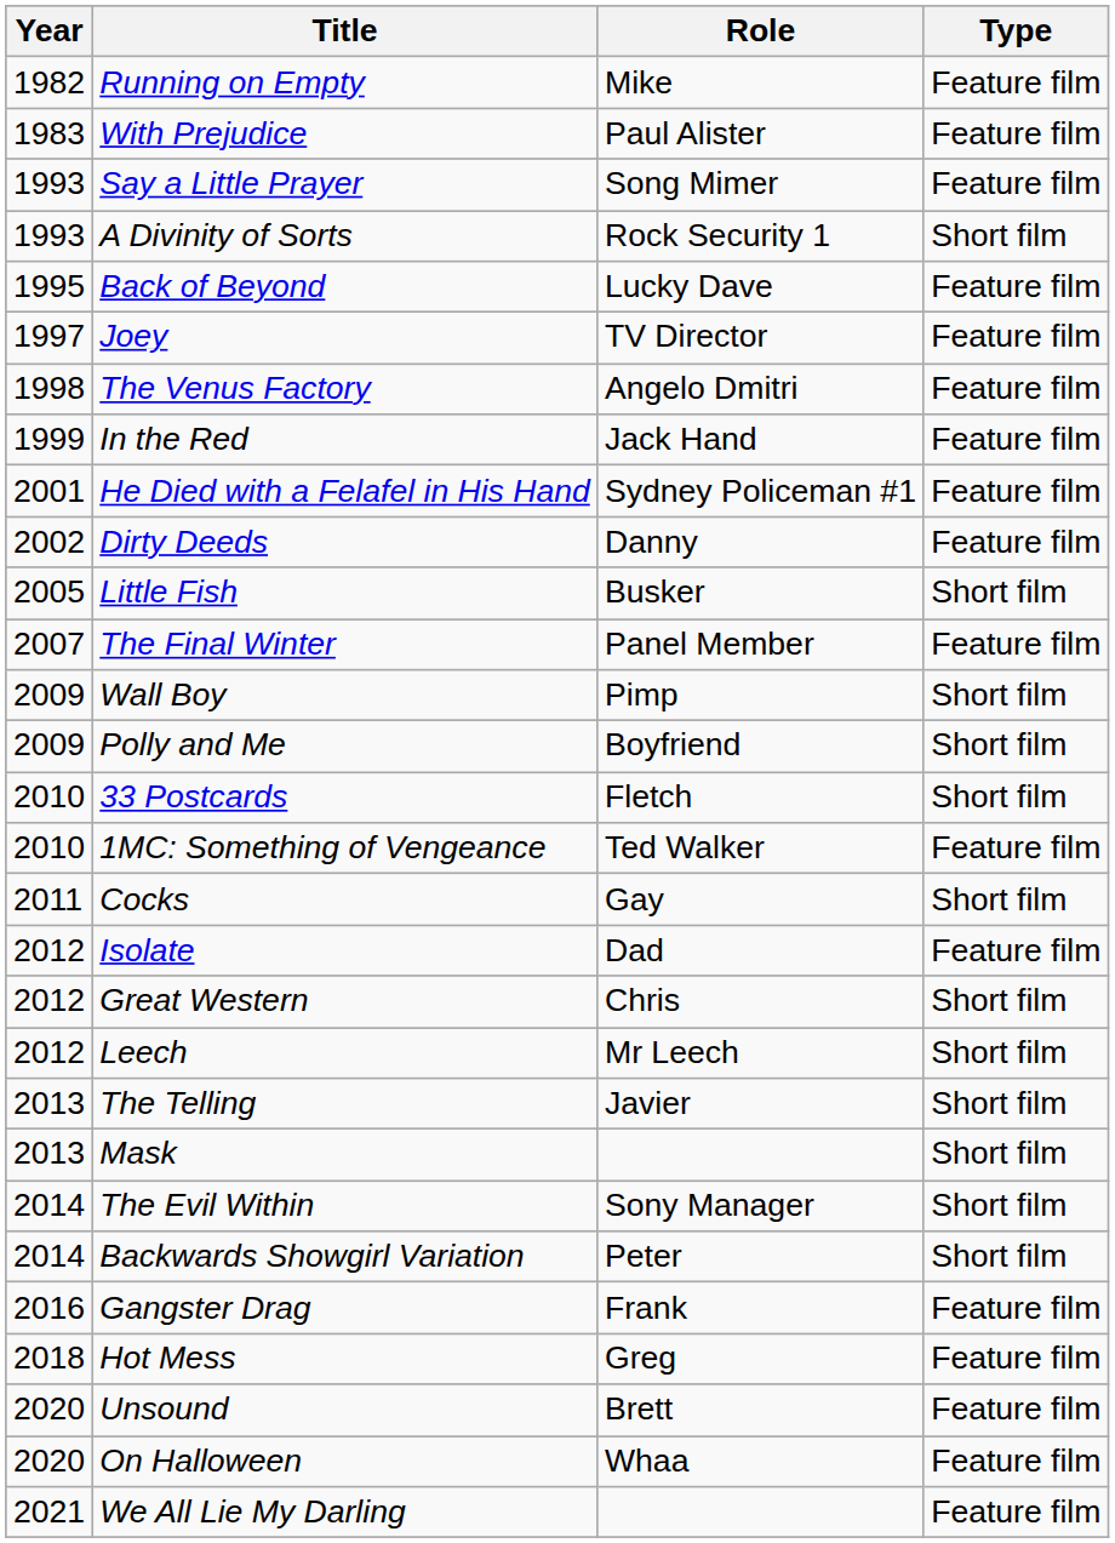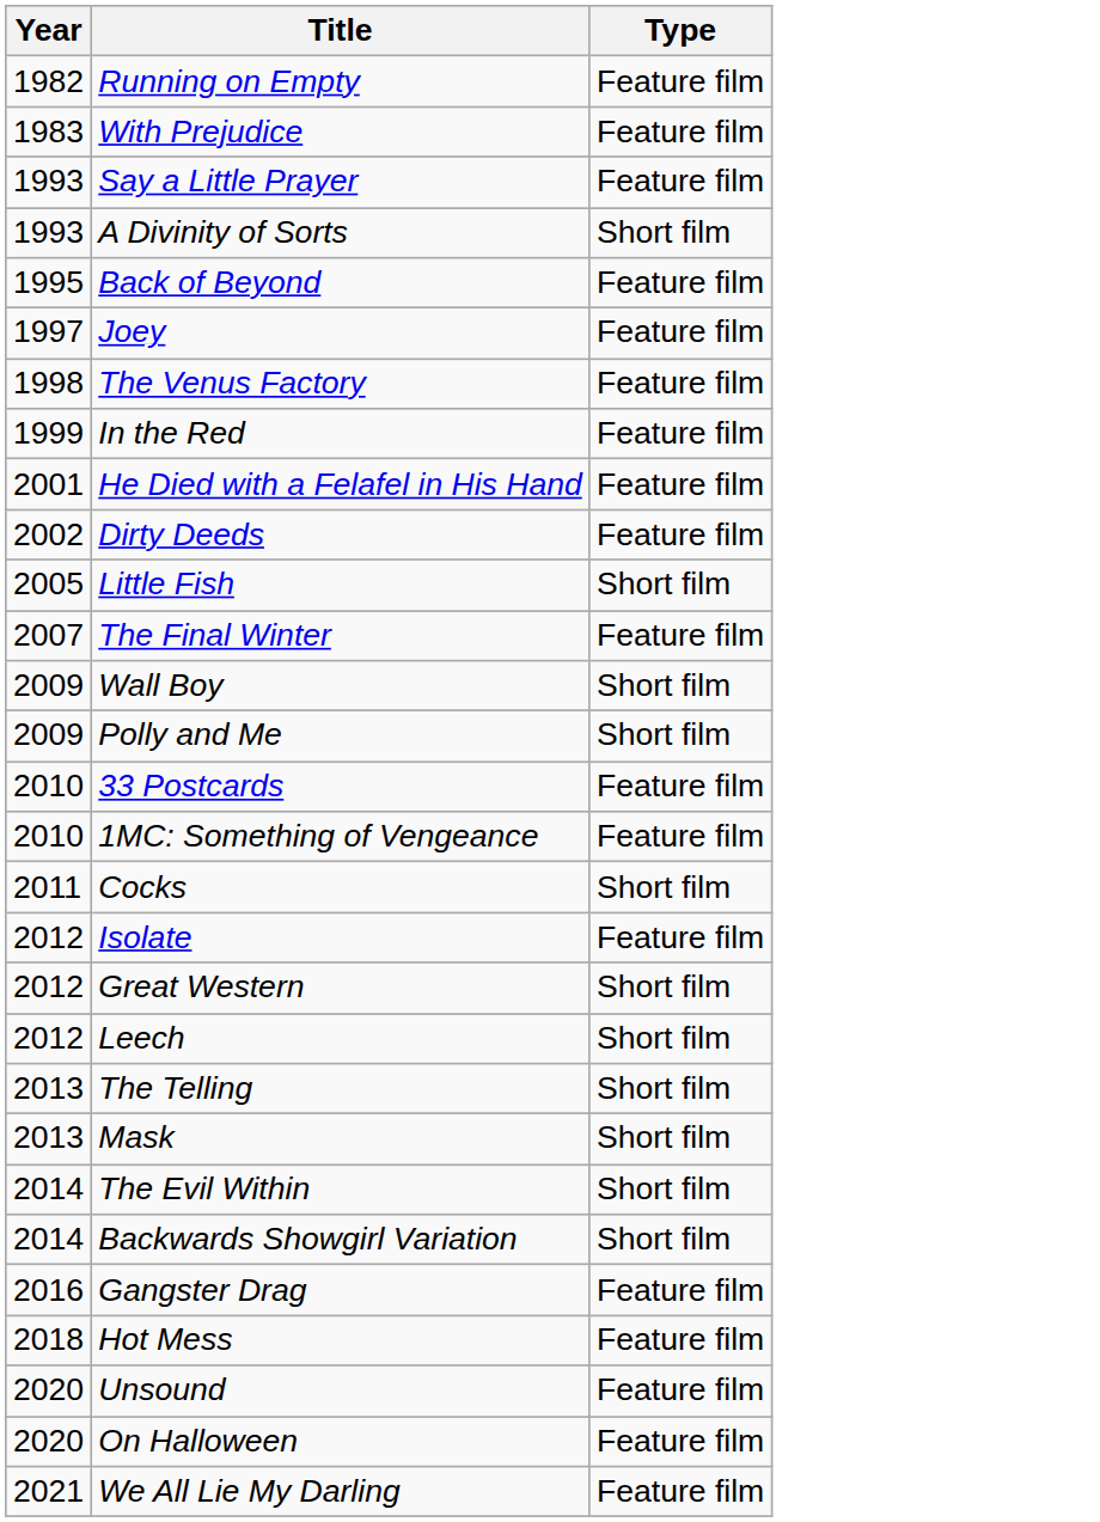- column: Role | Mike | Paul Alister | Song Mimer | Rock Security 1 | Lucky Dave | TV Director | Angelo Dmitri | Jack Hand | Sydney Policeman #1 | Danny | Busker | Panel Member | Pimp | Boyfriend | Fletch | Ted Walker | Gay | Dad | Chris | Mr Leech | Javier | Sony Manager | Peter | Frank | Greg | Brett | Whaa
33 Postcards | Type: Short film -> Feature film
